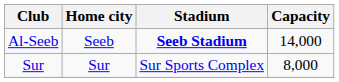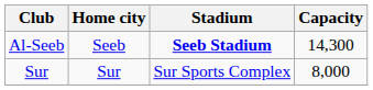Al-Seeb | Capacity: 14,000 -> 14,300
